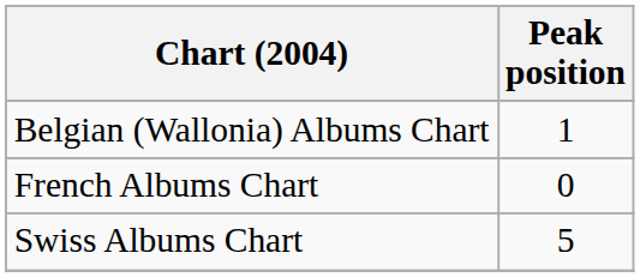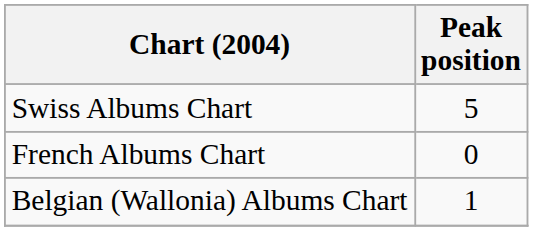rows swapped: Belgian (Wallonia) Albums Chart <-> Swiss Albums Chart
